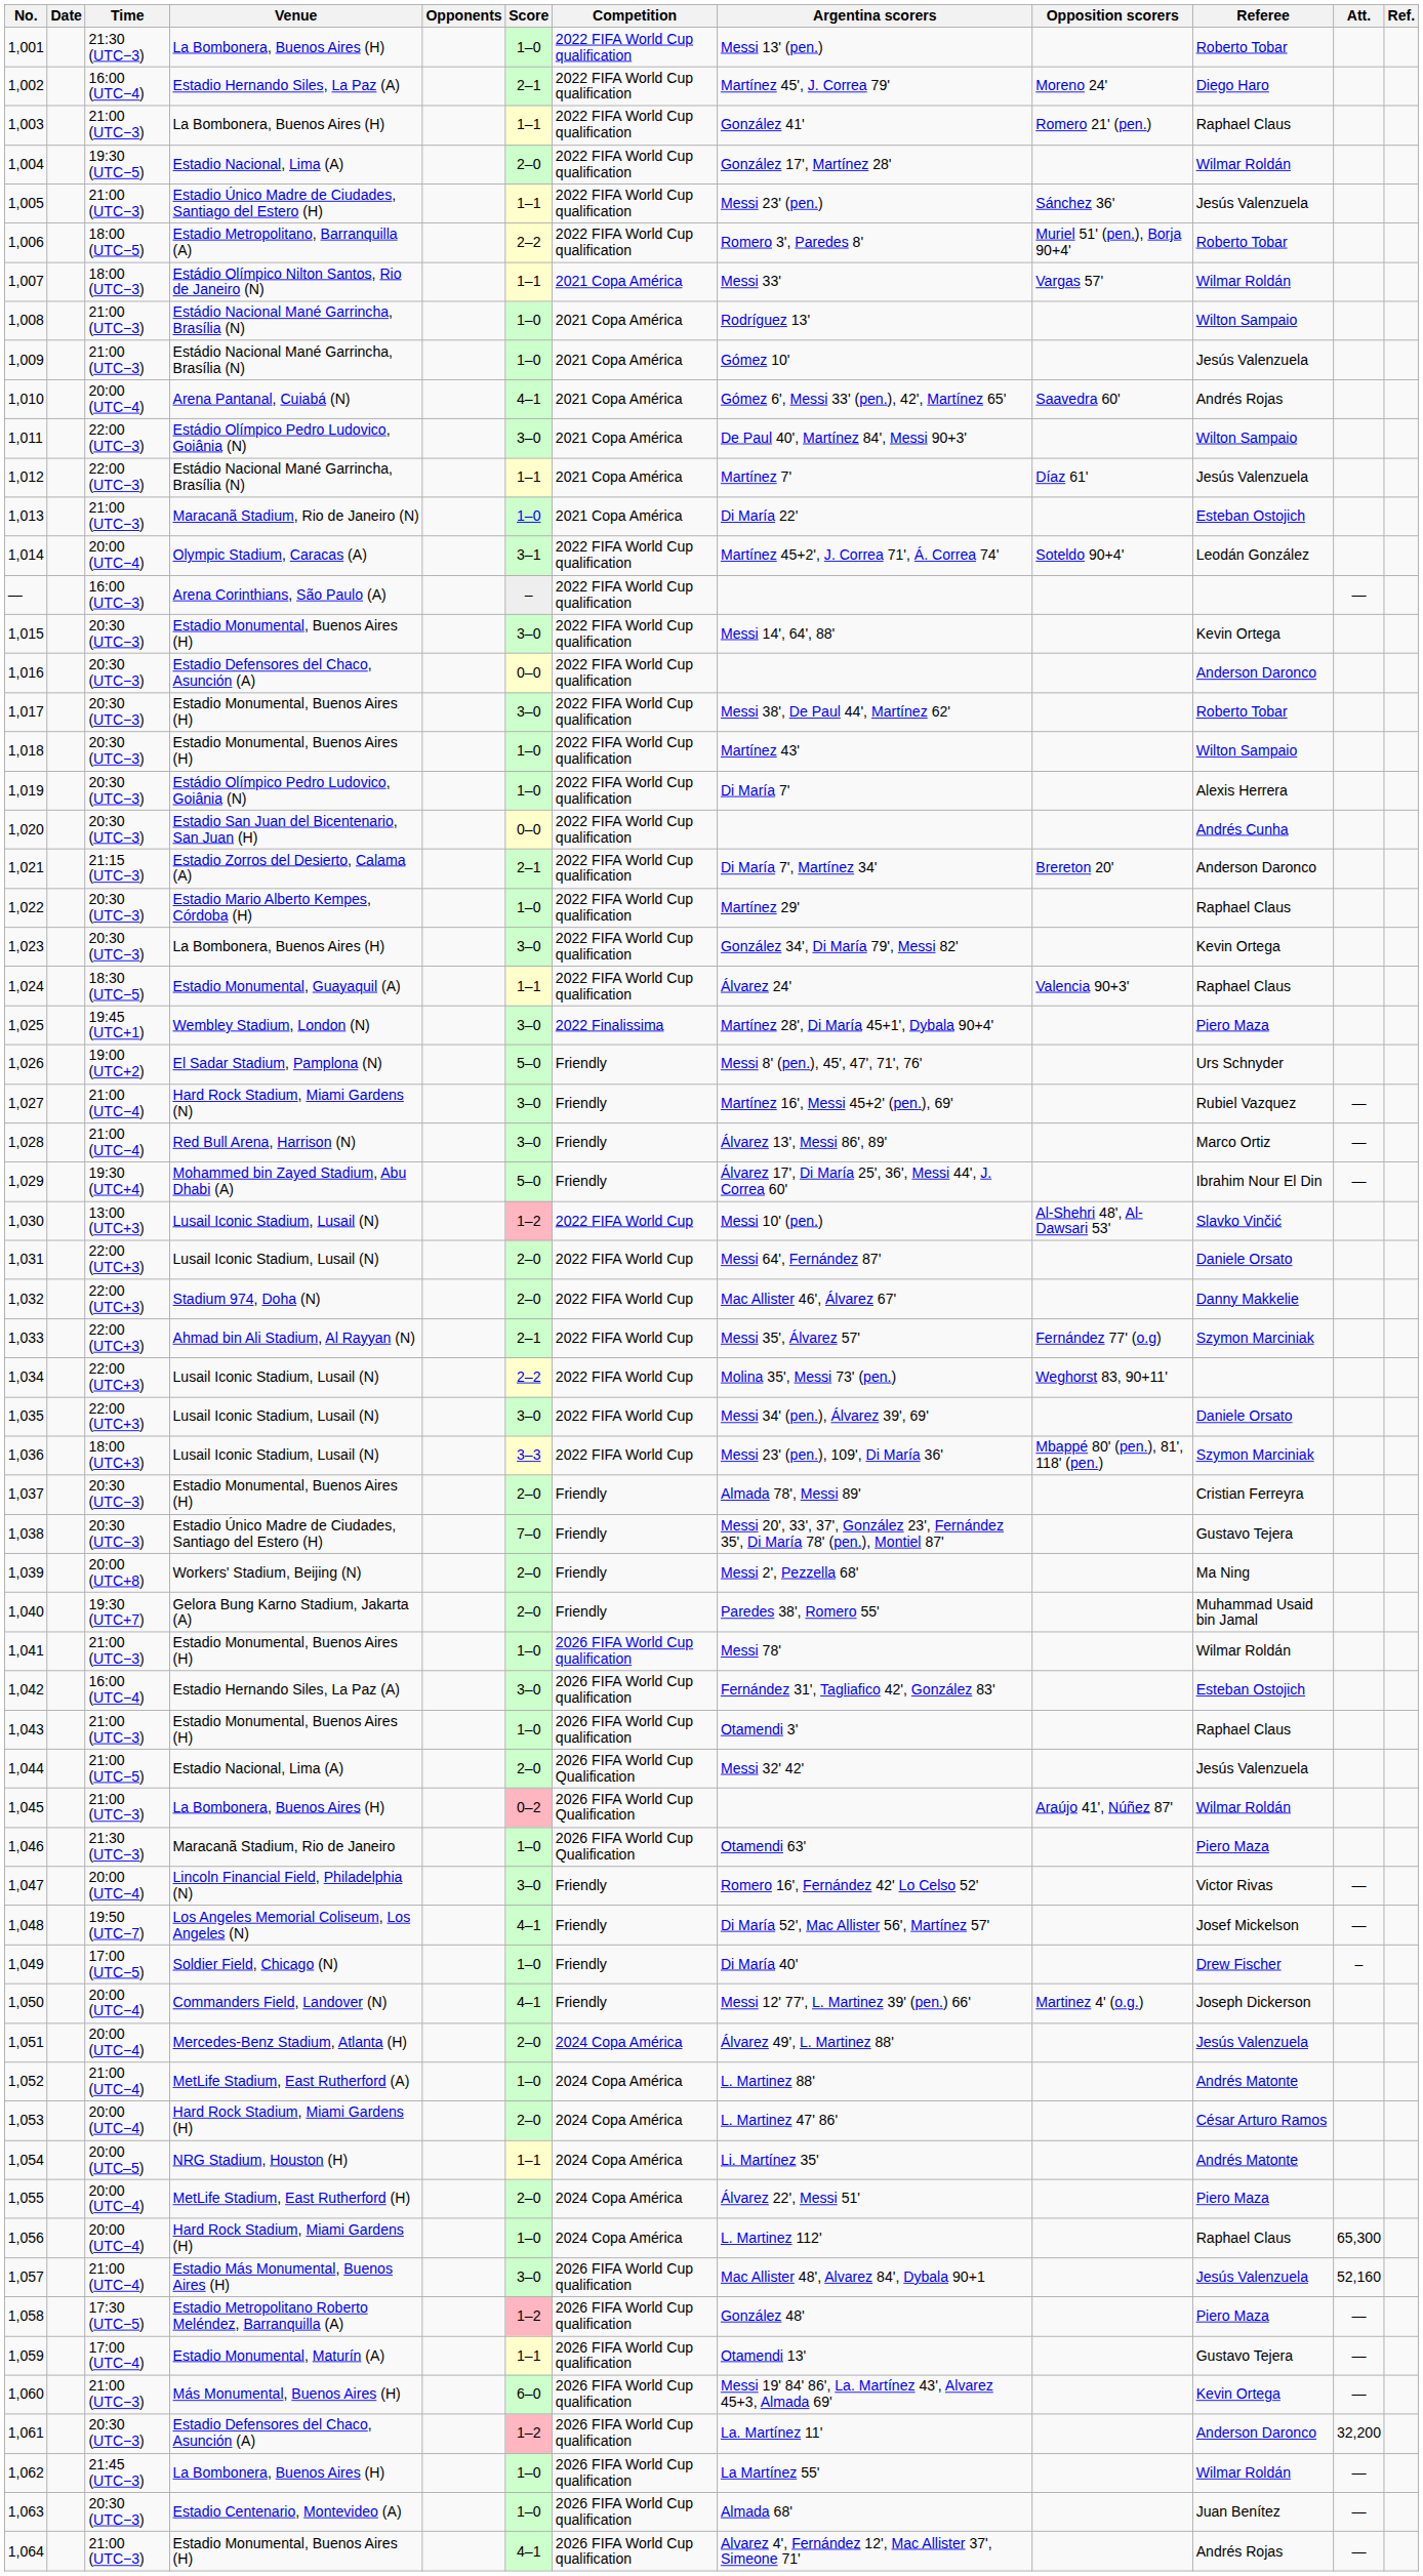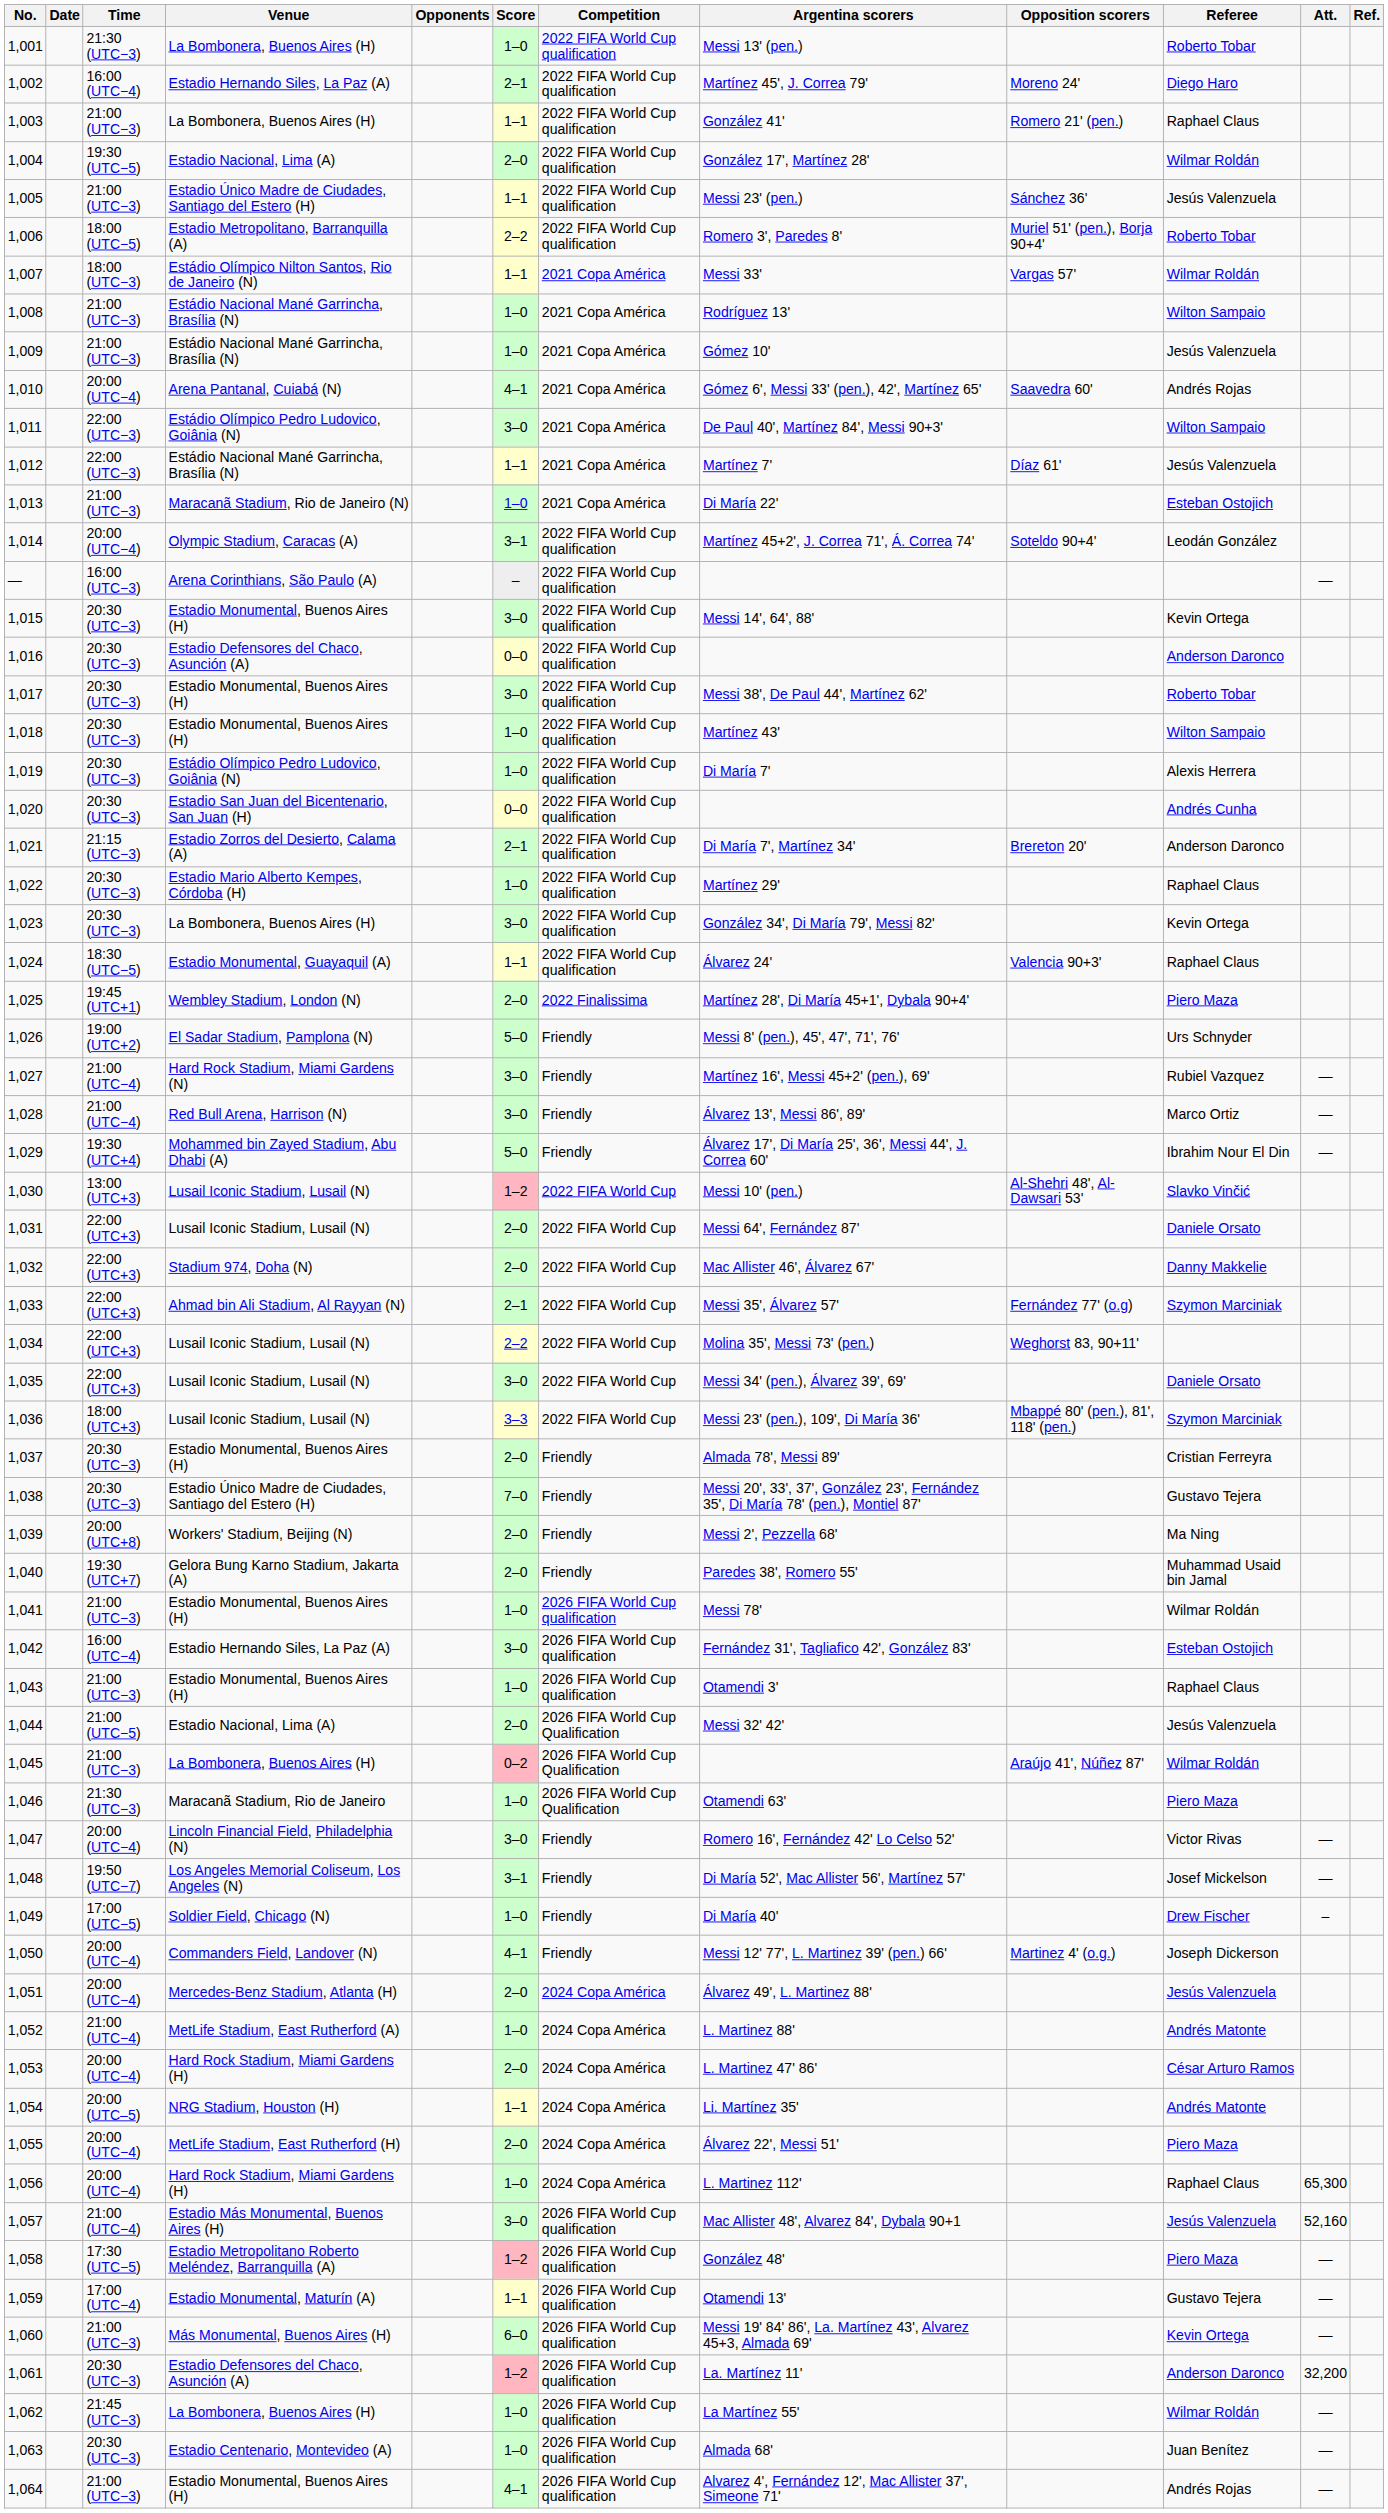1,025 | Score: 3–0 -> 2–0
1,048 | Score: 4–1 -> 3–1
